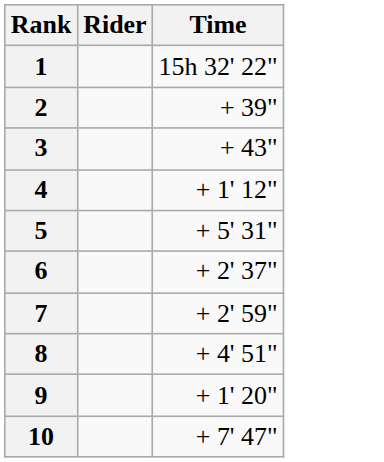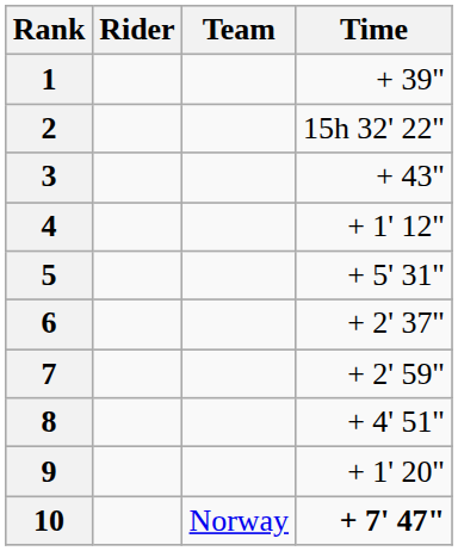+ column: Team | Norway
1 | Time: 15h 32' 22" -> + 39"
2 | Time: + 39" -> 15h 32' 22"
10 | Time: normal -> bold
